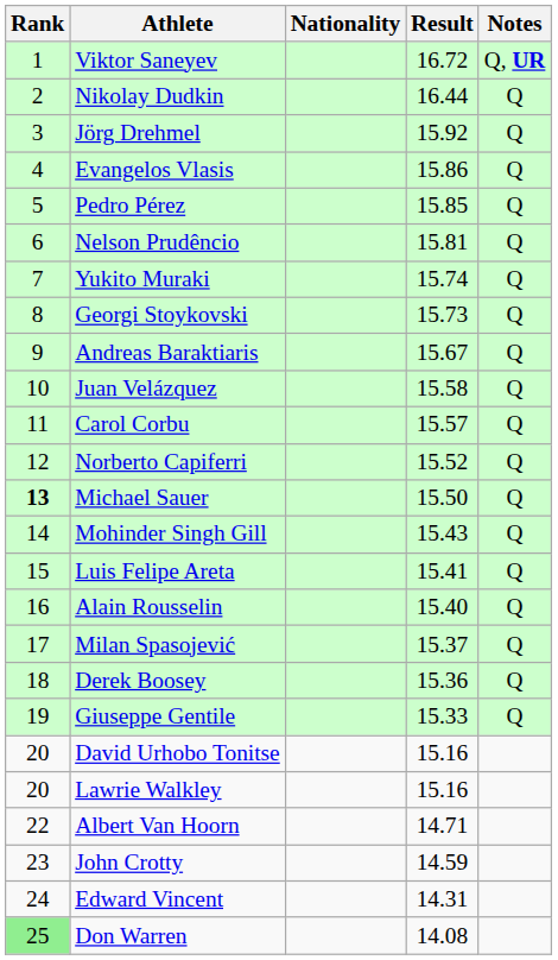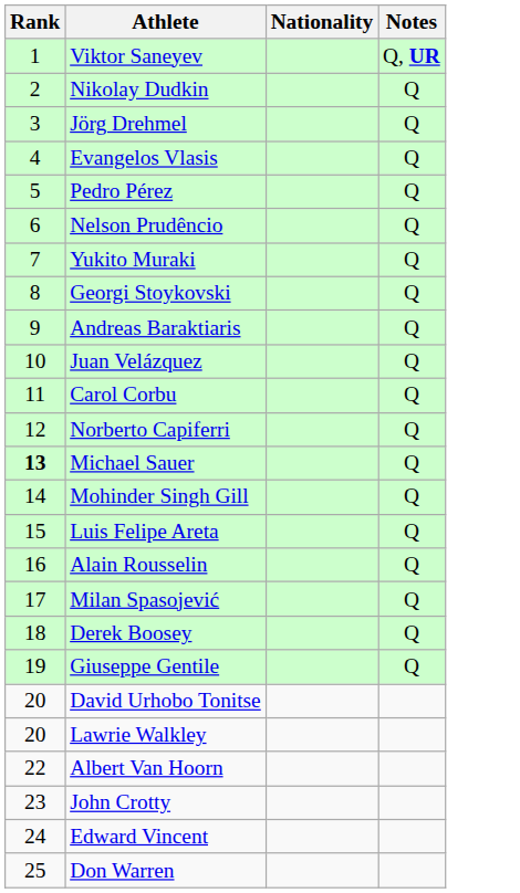- column: Result | 16.72 | 16.44 | 15.92 | 15.86 | 15.85 | 15.81 | 15.74 | 15.73 | 15.67 | 15.58 | 15.57 | 15.52 | 15.50 | 15.43 | 15.41 | 15.40 | 15.37 | 15.36 | 15.33 | 15.16 | 15.16 | 14.71 | 14.59 | 14.31 | 14.08
Don Warren | Rank: lightgreen background -> no background
